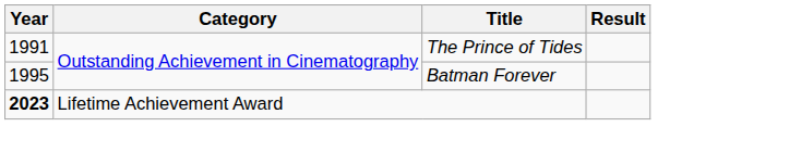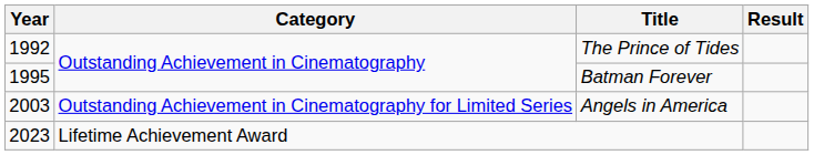The Prince of Tides | Year: 1991 -> 1992
+ row: 2003 | Outstanding Achievement in Cinematography for Limited Series | Angels in America
Lifetime Achievement Award | Year: bold -> normal
